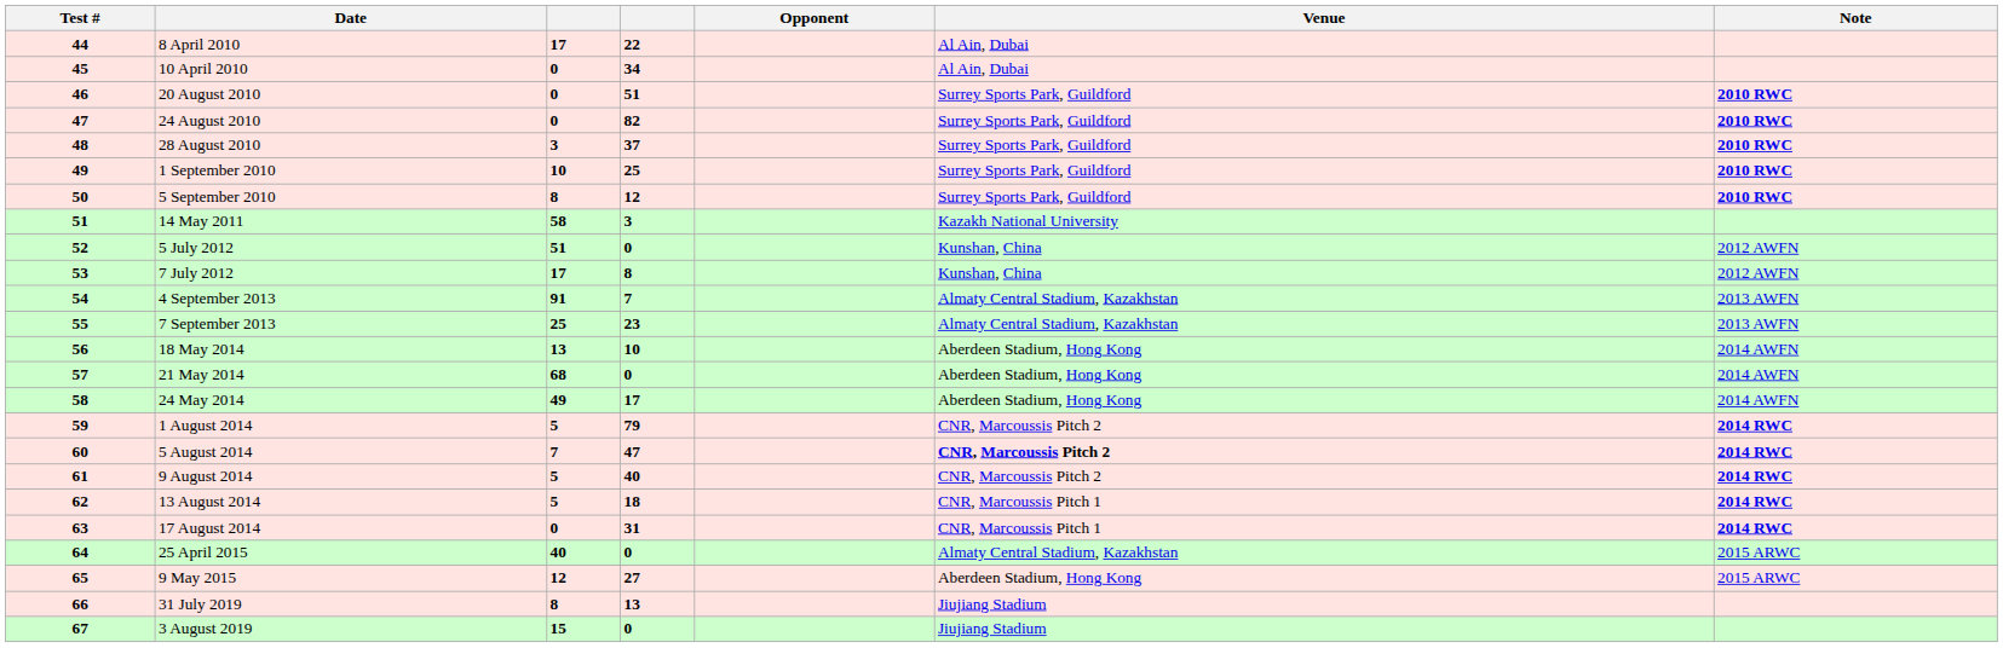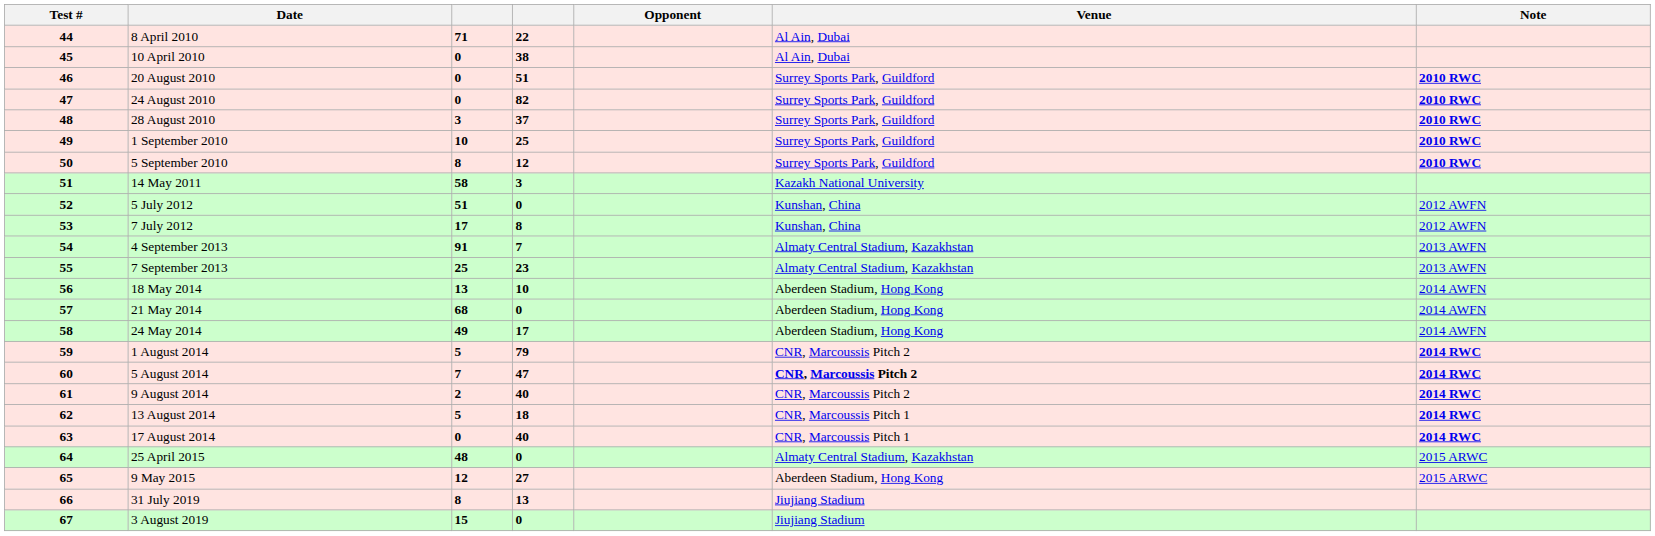8 April 2010 | column 3: 17 -> 71
10 April 2010 | column 4: 34 -> 38
9 August 2014 | column 3: 5 -> 2
17 August 2014 | column 4: 31 -> 40
25 April 2015 | column 3: 40 -> 48
